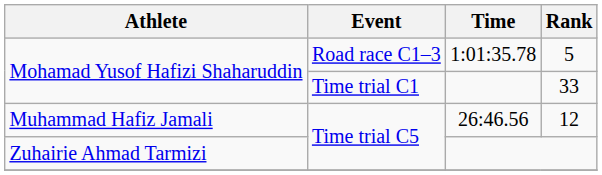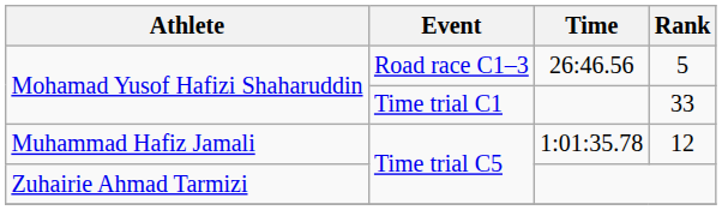5 | Time: 1:01:35.78 -> 26:46.56
12 | Time: 26:46.56 -> 1:01:35.78
